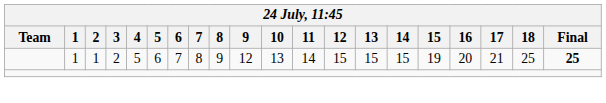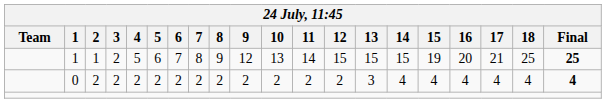+ row: 0 | 2 | 2 | 2 | 2 | 2 | 2 | 2 | 2 | 2 | 2 | 2 | 3 | 4 | 4 | 4 | 4 | 4 | 4
